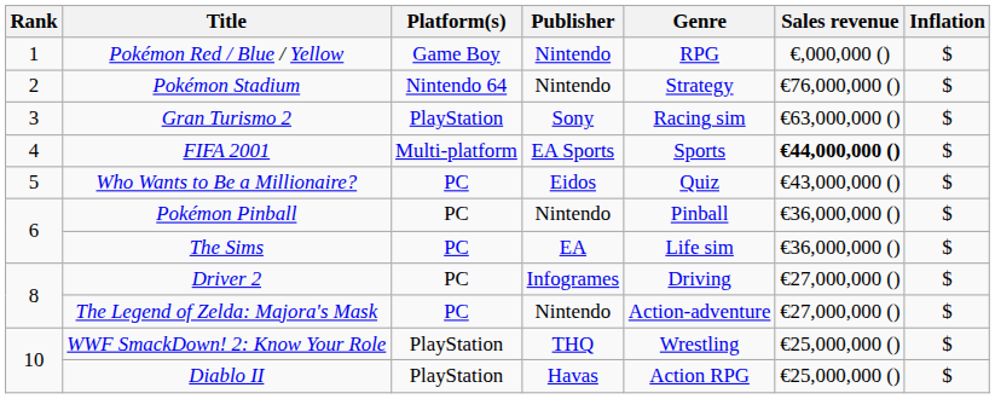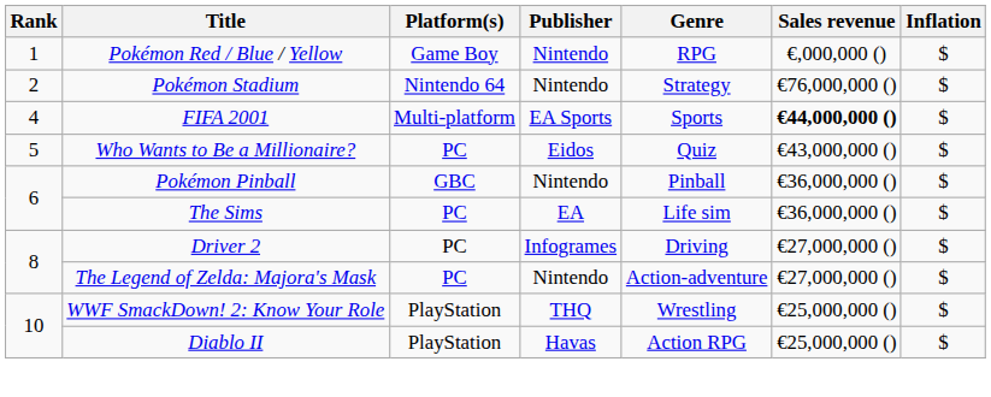- row: 3 | Gran Turismo 2 | PlayStation | Sony | Racing sim | €63,000,000 () | $
Pokémon Pinball | Platform(s): PC -> GBC
